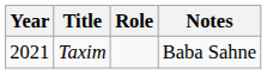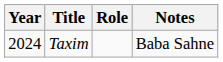Taxim | Year: 2021 -> 2024
